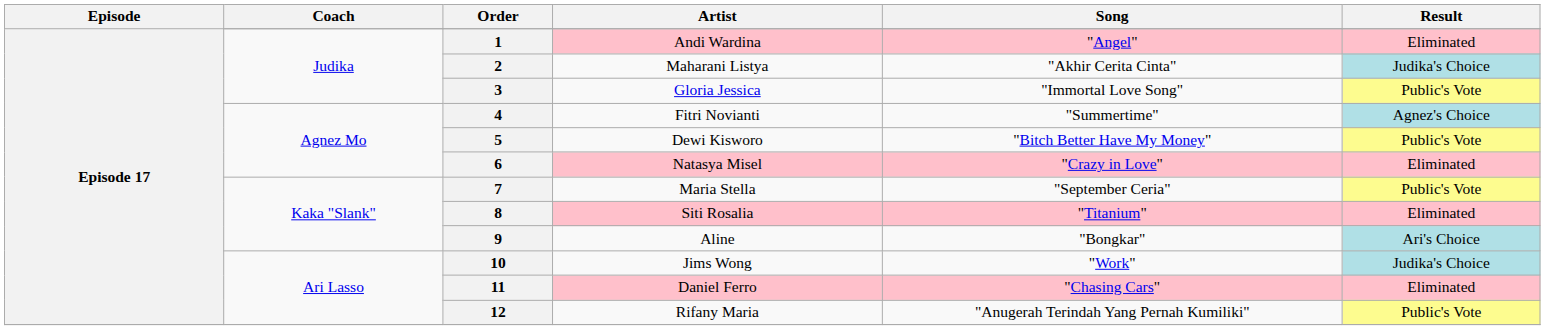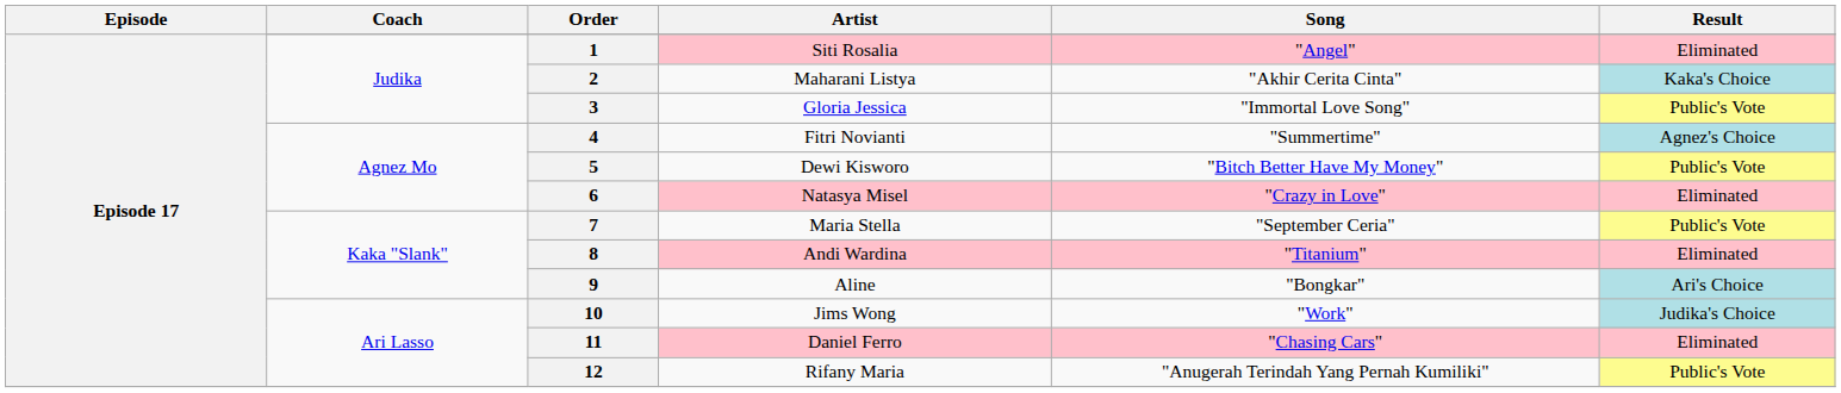1 | Artist: Andi Wardina -> Siti Rosalia
2 | Result: Judika's Choice -> Kaka's Choice
8 | Artist: Siti Rosalia -> Andi Wardina
